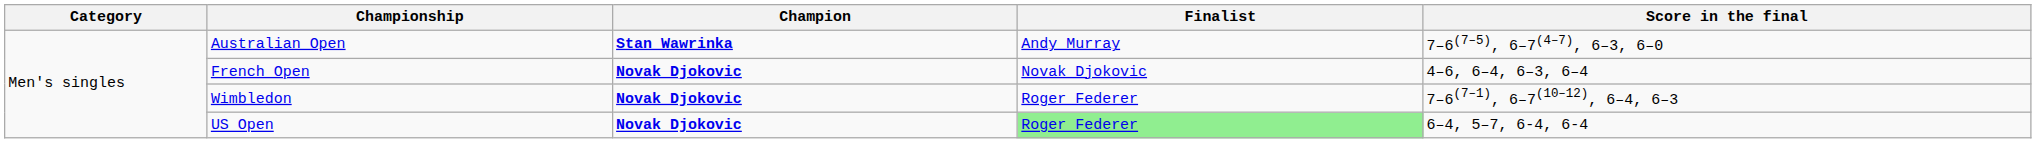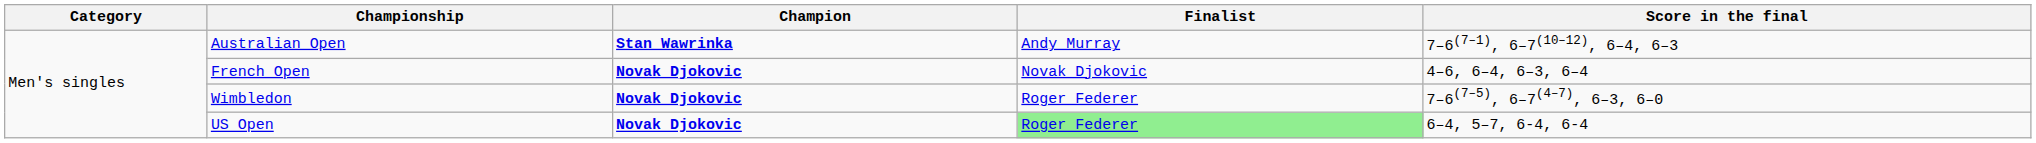Australian Open | Score in the final: 7–6(7–5), 6–7(4–7), 6–3, 6–0 -> 7–6(7–1), 6–7(10–12), 6–4, 6–3
Wimbledon | Score in the final: 7–6(7–1), 6–7(10–12), 6–4, 6–3 -> 7–6(7–5), 6–7(4–7), 6–3, 6–0
